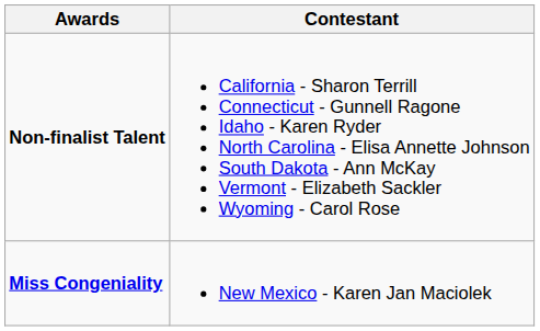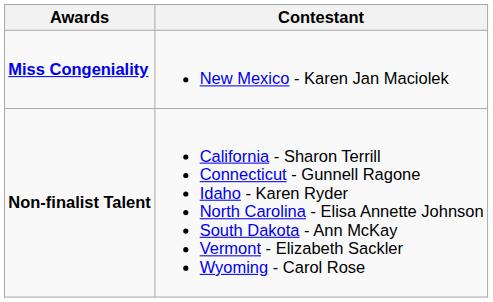rows swapped: Miss Congeniality <-> Non-finalist Talent
